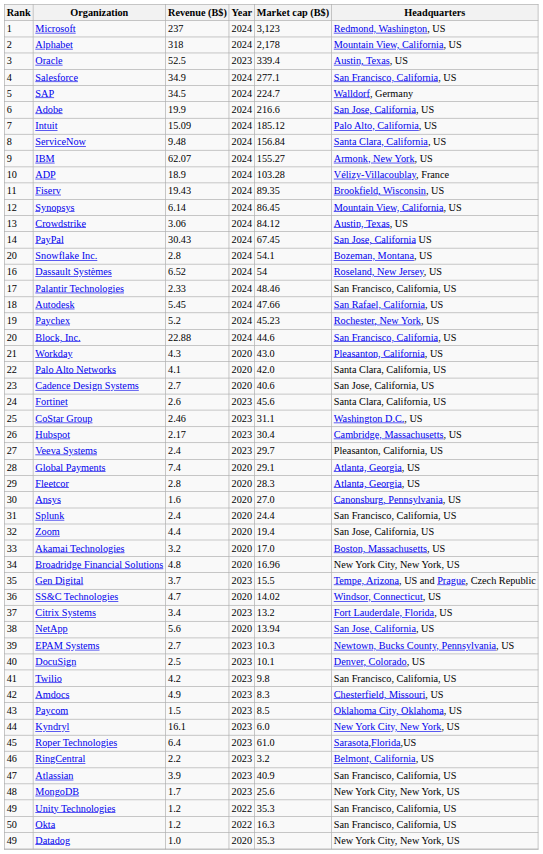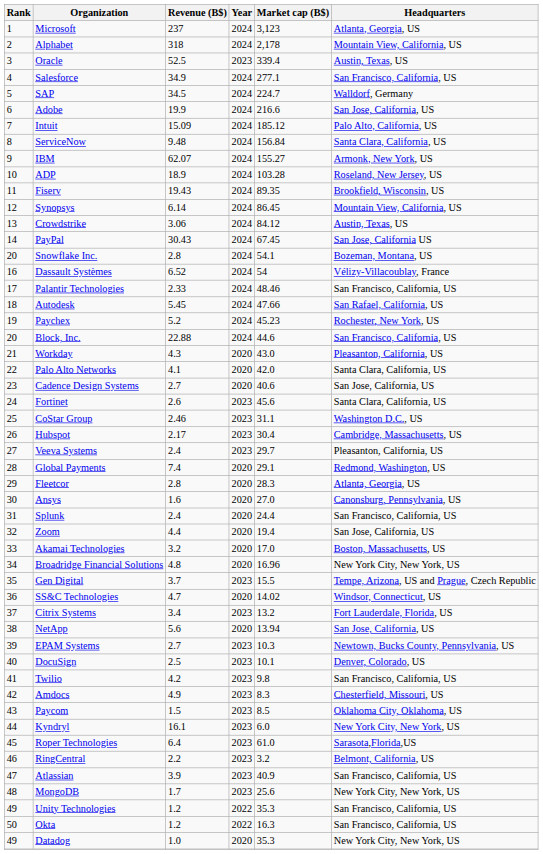Microsoft | Headquarters: Redmond, Washington, US -> Atlanta, Georgia, US
ADP | Headquarters: Vélizy-Villacoublay, France -> Roseland, New Jersey, US
Dassault Systèmes | Headquarters: Roseland, New Jersey, US -> Vélizy-Villacoublay, France
Global Payments | Headquarters: Atlanta, Georgia, US -> Redmond, Washington, US
